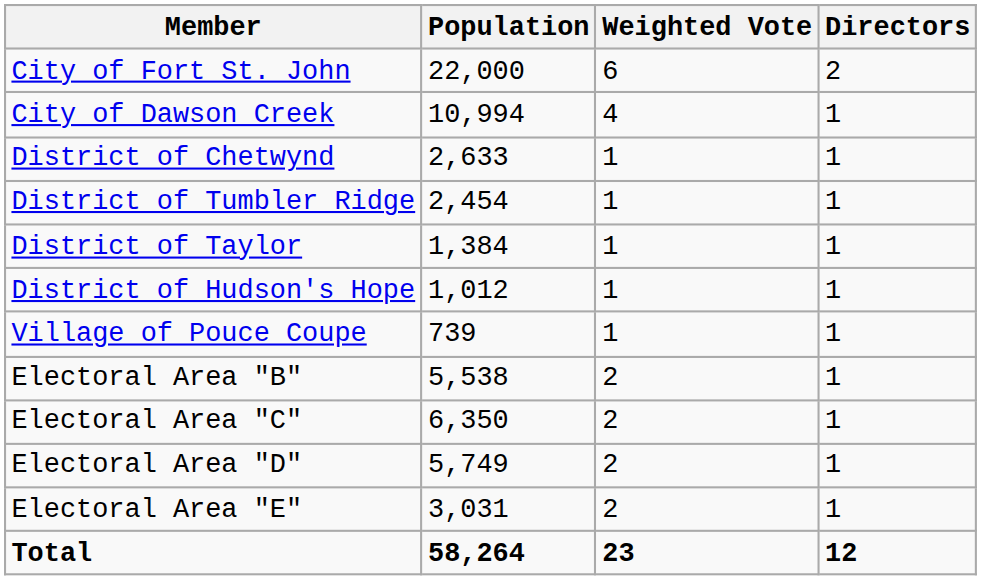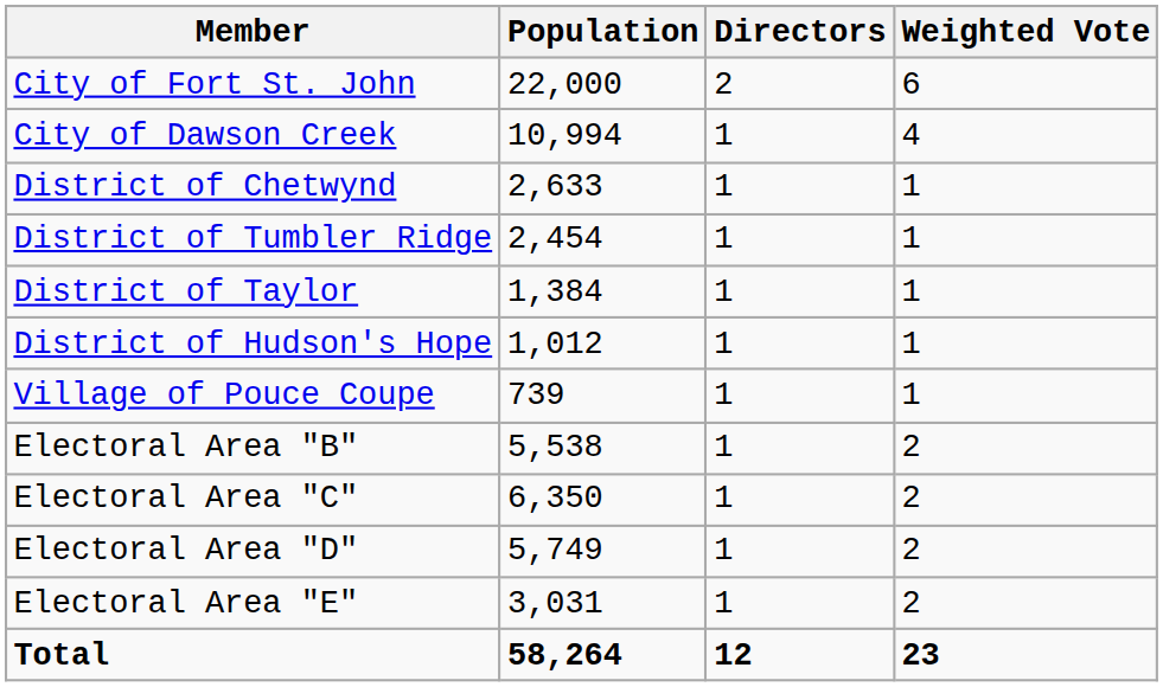columns swapped: Directors <-> Weighted Vote
